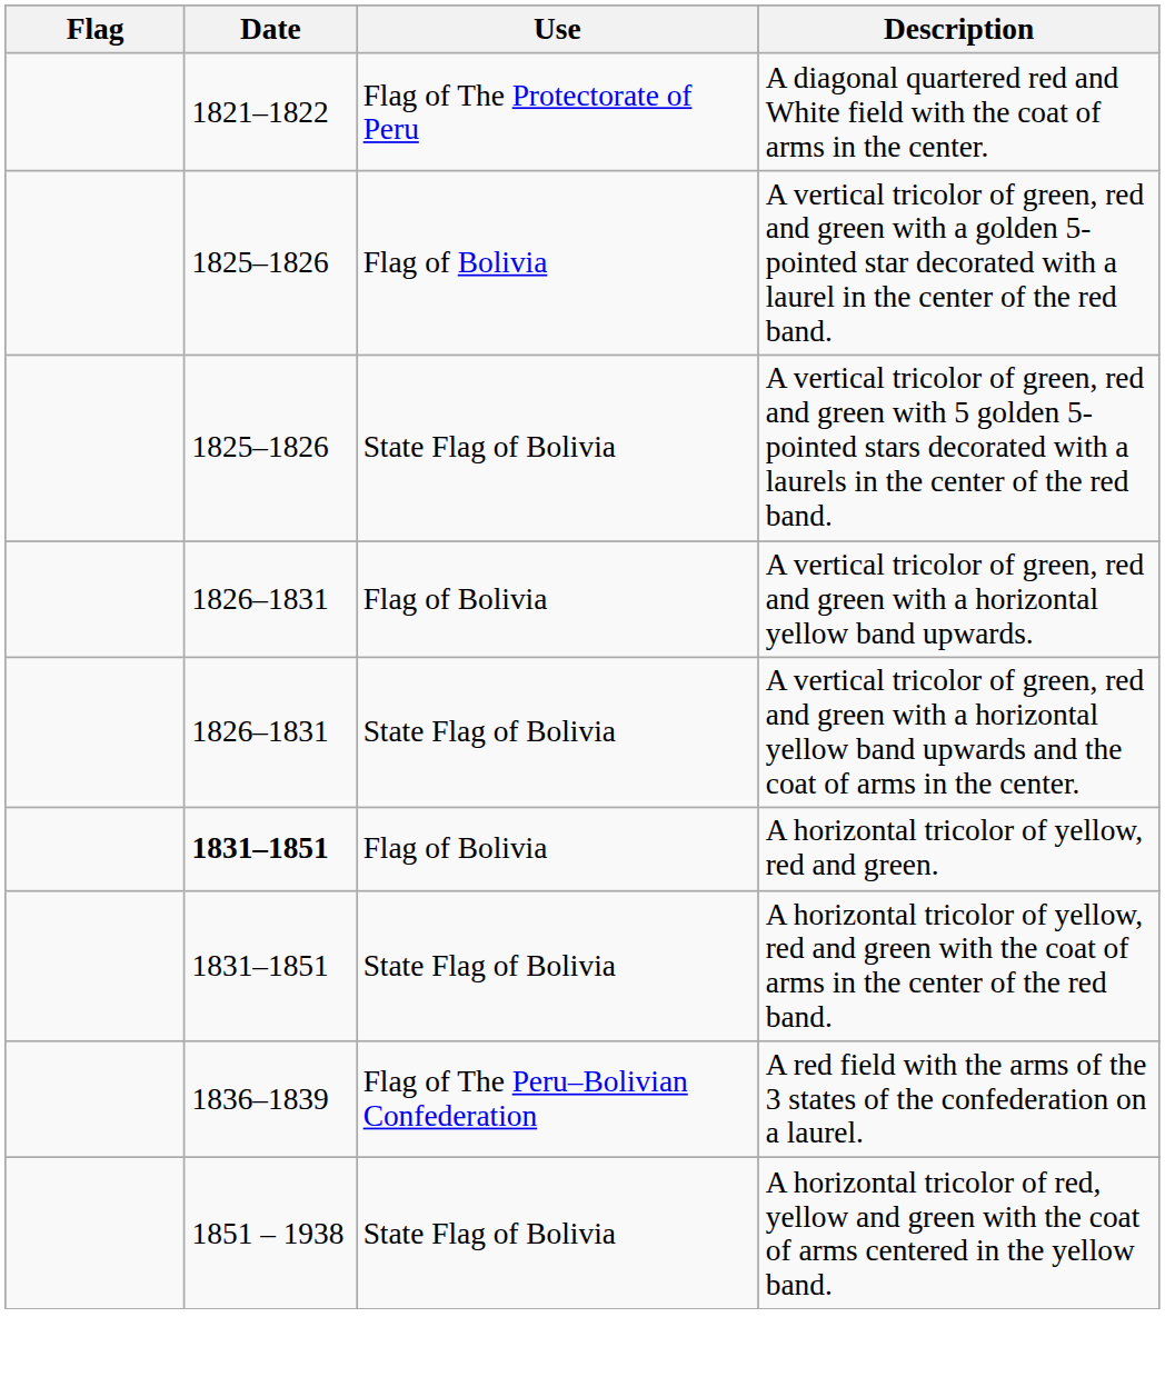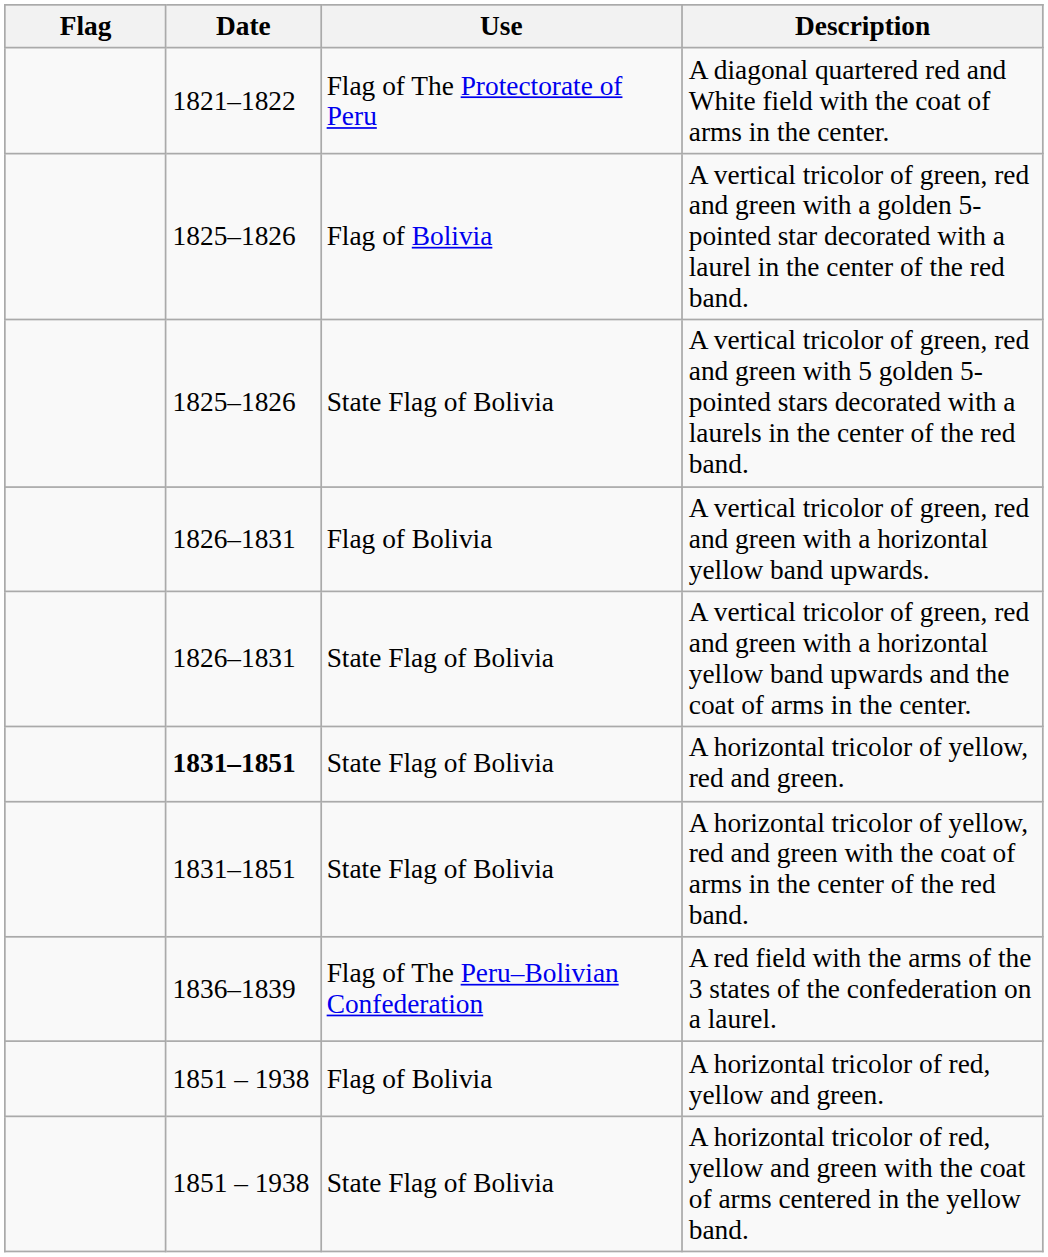A horizontal tricolor of yellow, red and green. | Use: Flag of Bolivia -> State Flag of Bolivia
+ row: 1851 – 1938 | Flag of Bolivia | A horizontal tricolor of red, yellow and green.
